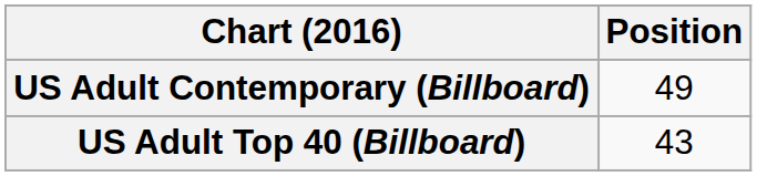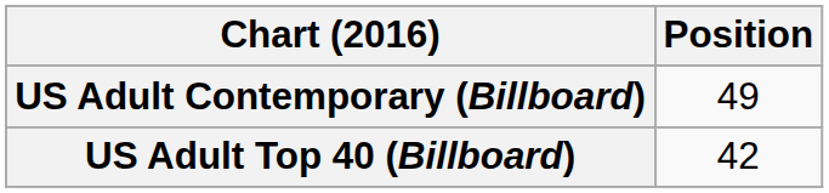US Adult Top 40 (Billboard) | Position: 43 -> 42
